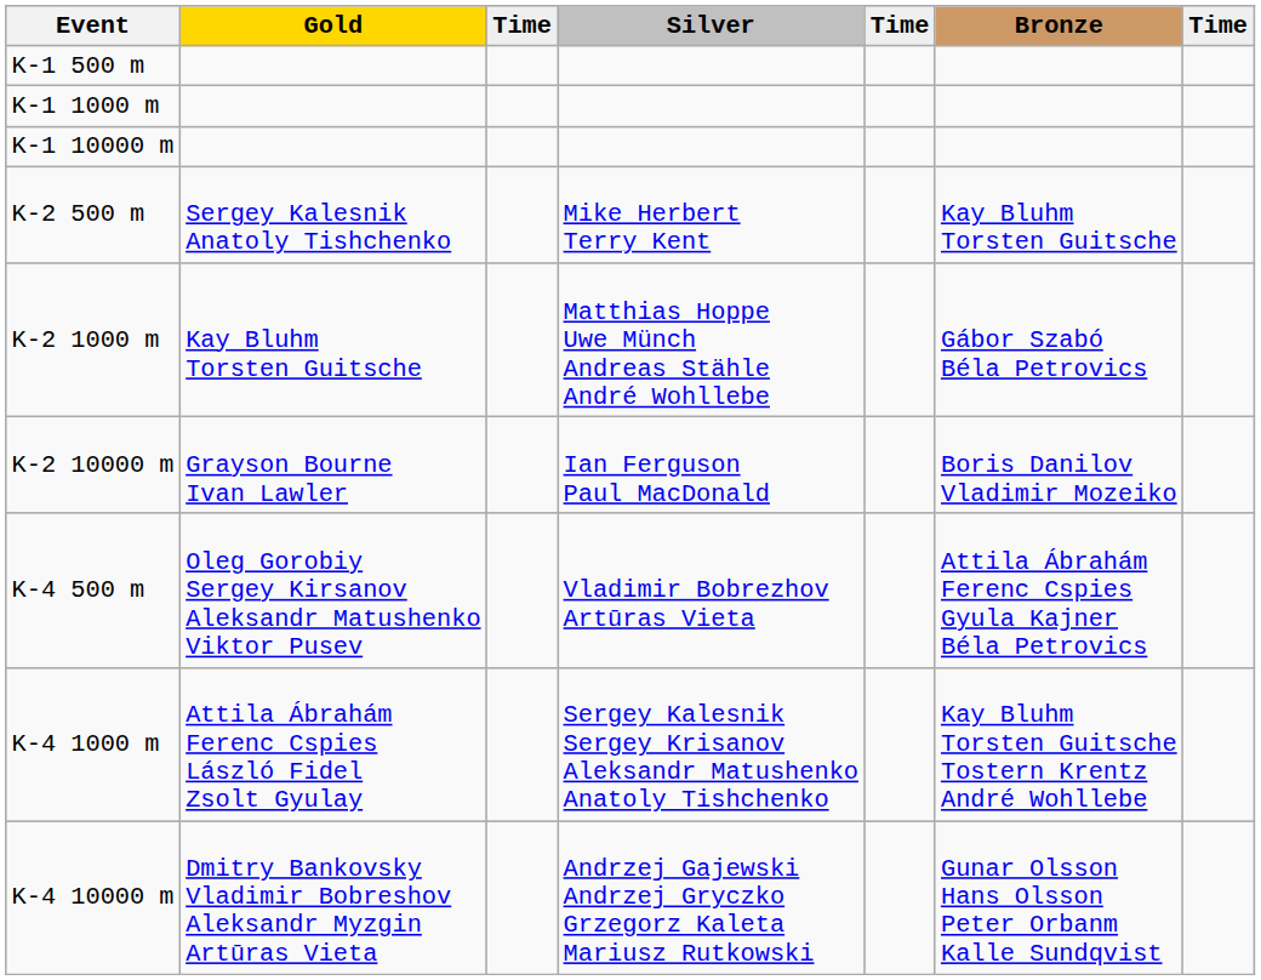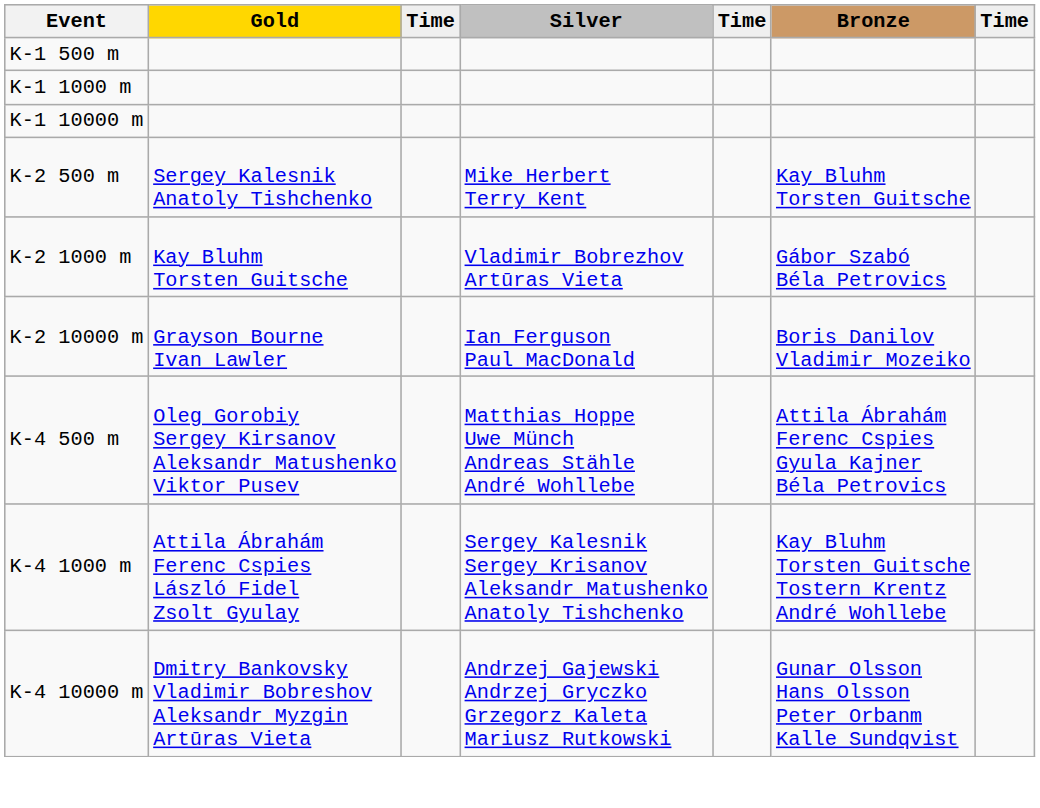K-2 1000 m | Silver: Matthias Hoppe Uwe Münch Andreas Stähle André Wohllebe -> Vladimir Bobrezhov Artūras Vieta
K-4 500 m | Silver: Vladimir Bobrezhov Artūras Vieta -> Matthias Hoppe Uwe Münch Andreas Stähle André Wohllebe
